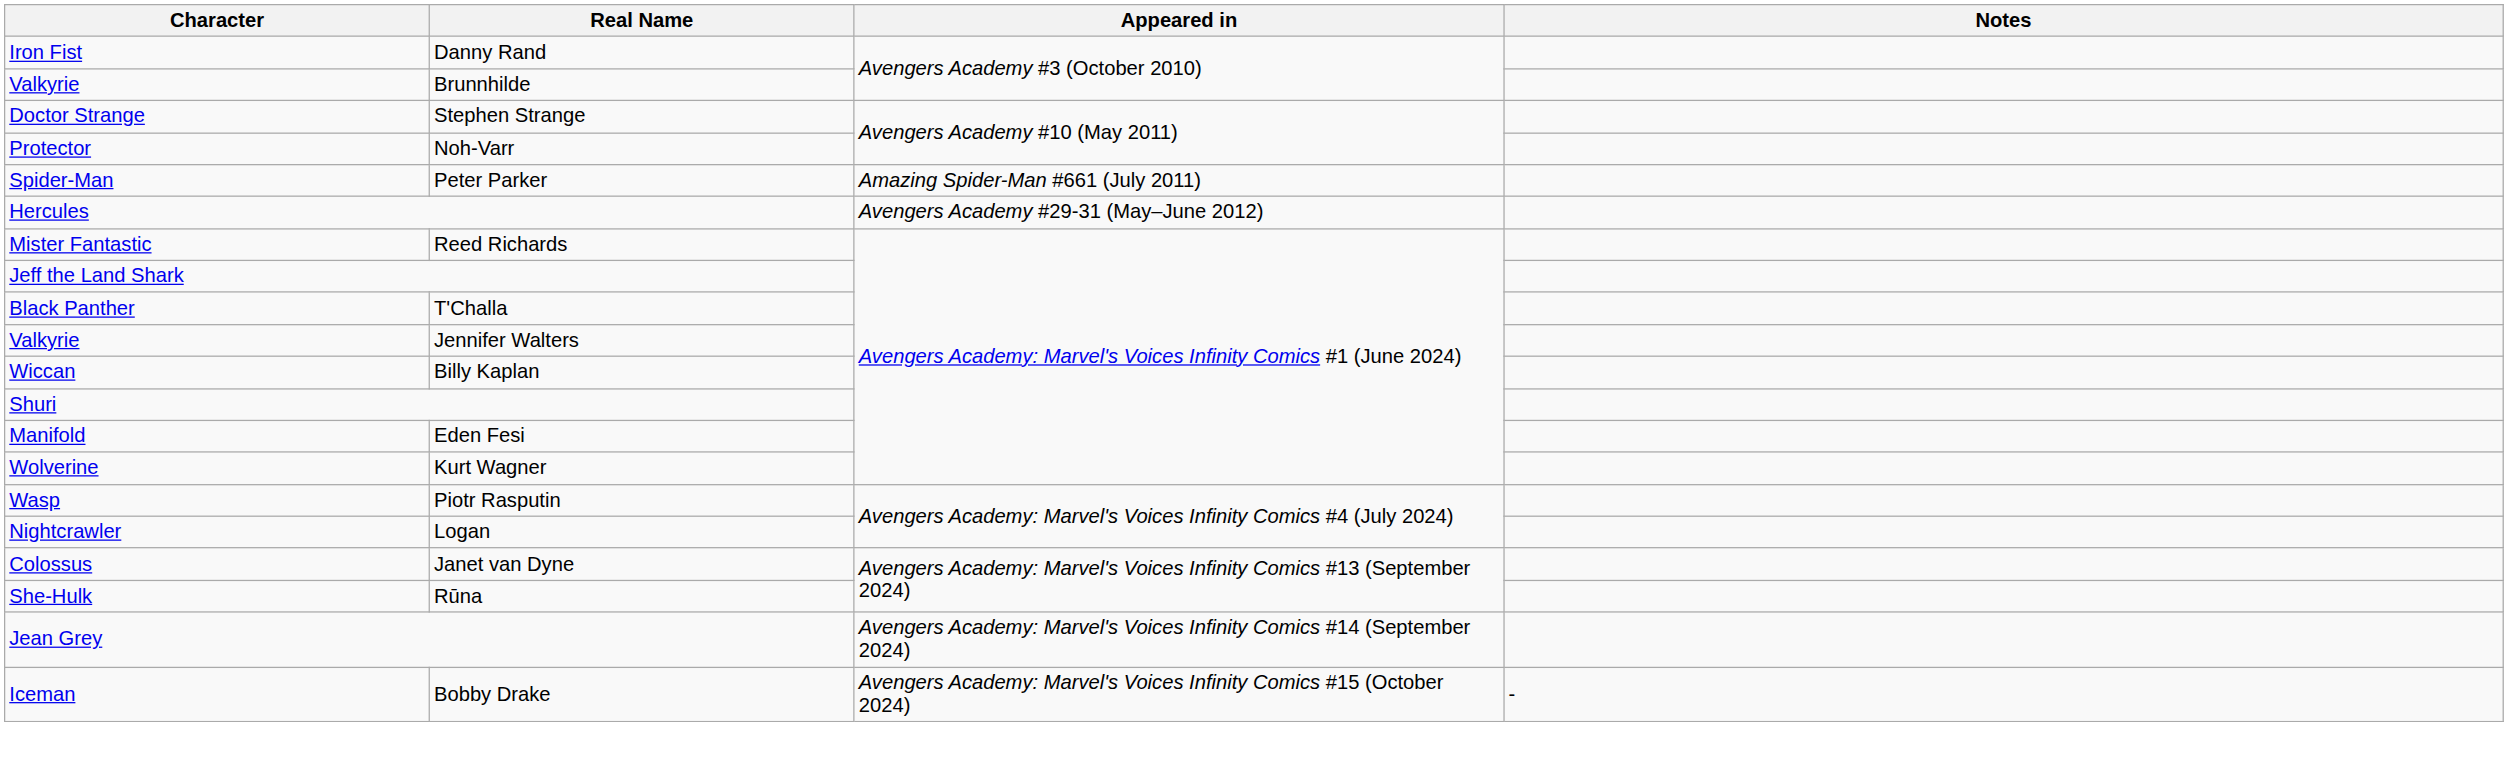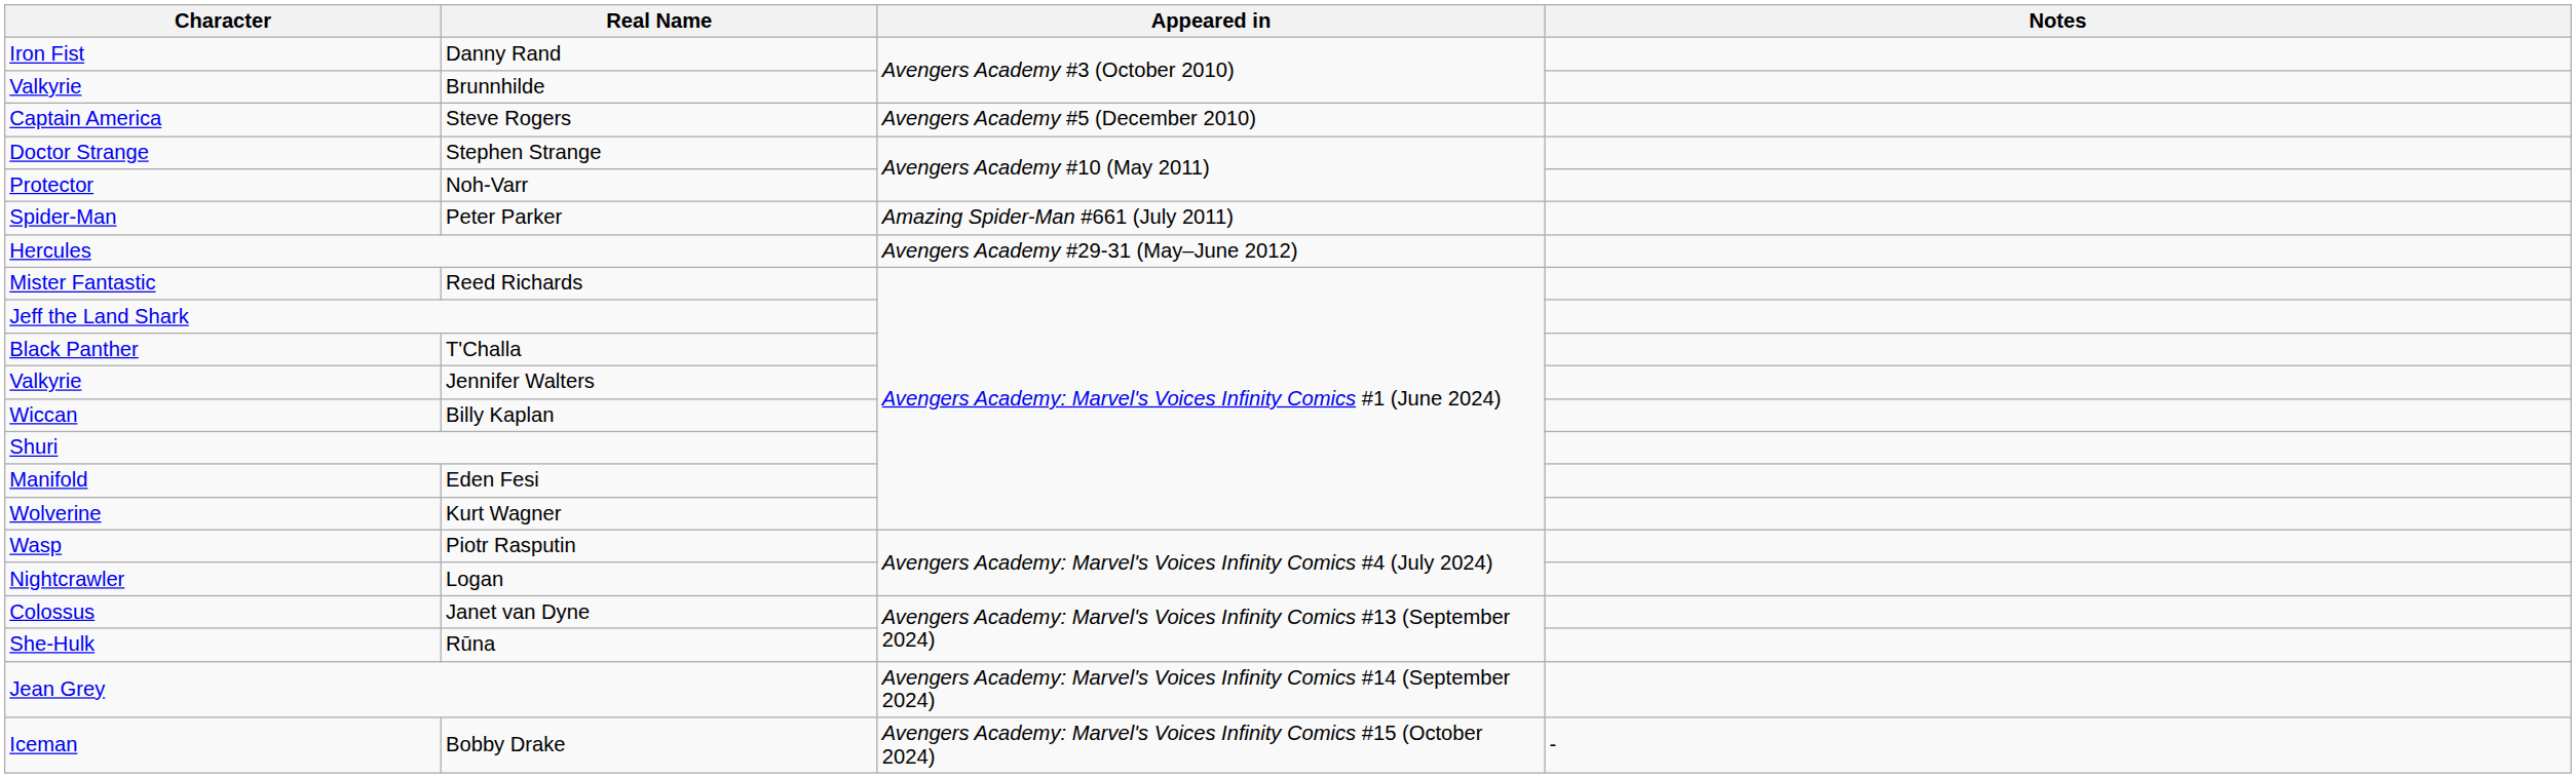+ row: Captain America | Steve Rogers | Avengers Academy #5 (December 2010)
